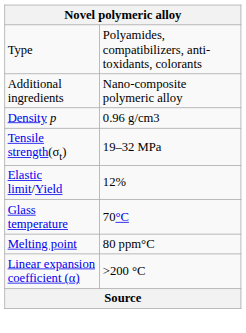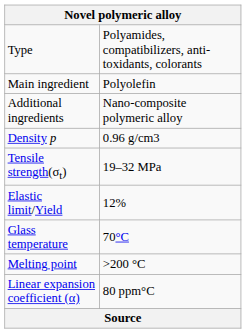+ row: Main ingredient | Polyolefin
Melting point | column 2: 80 ppm°C -> >200 °C
Linear expansion coefficient (α) | column 2: >200 °C -> 80 ppm°C
